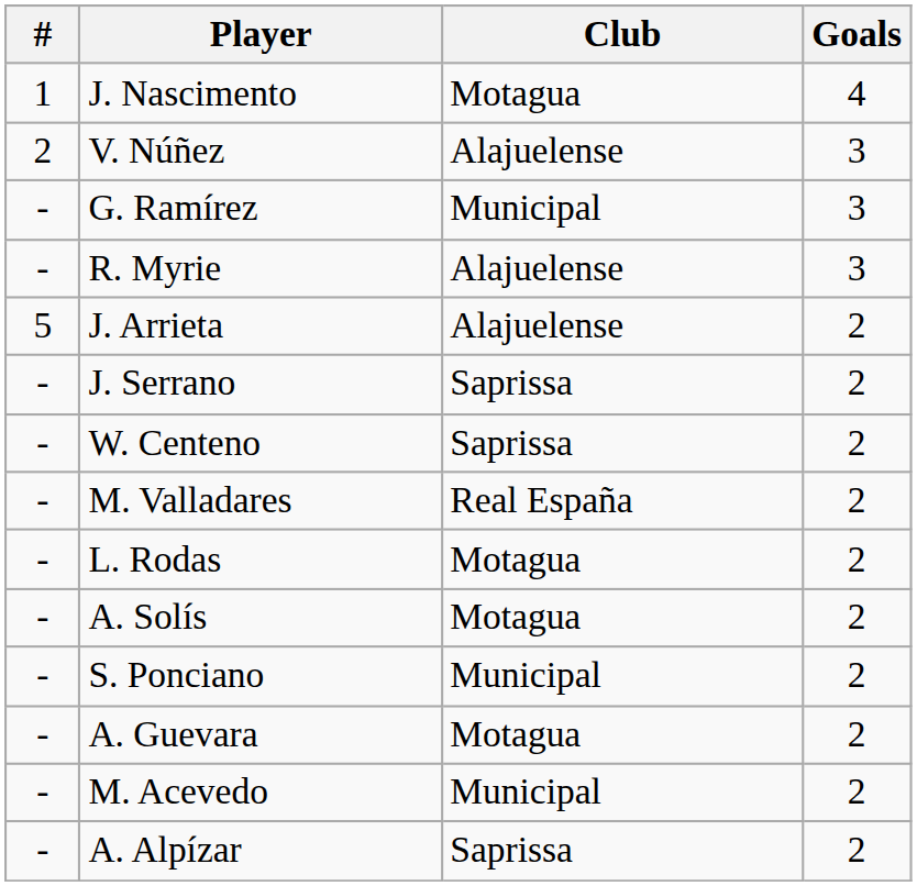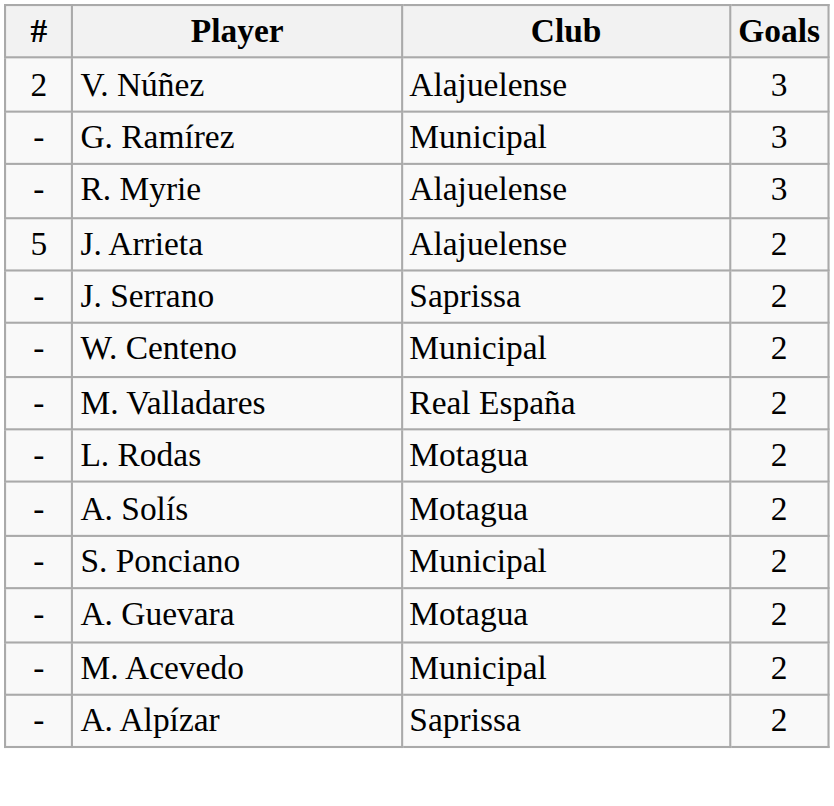- row: 1 | J. Nascimento | Motagua | 4
W. Centeno | Club: Saprissa -> Municipal
